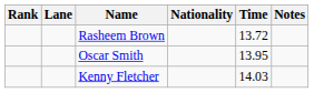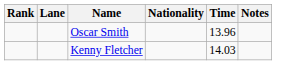- row: Rasheem Brown | 13.72
Oscar Smith | Time: 13.95 -> 13.96
